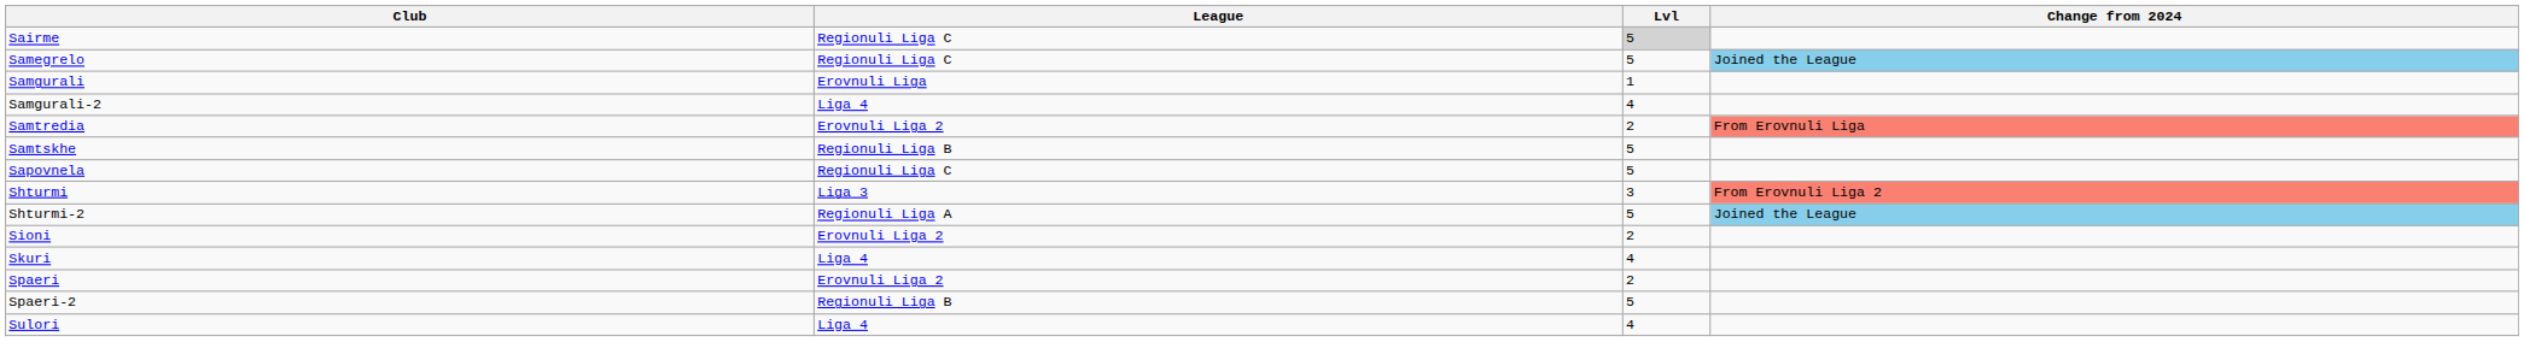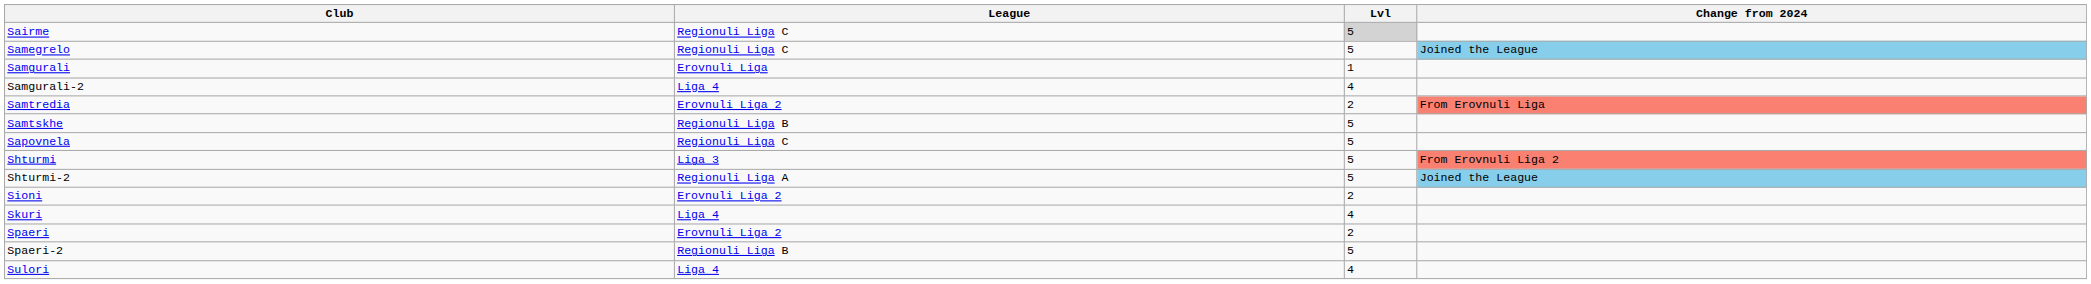Shturmi | Lvl: 3 -> 5
